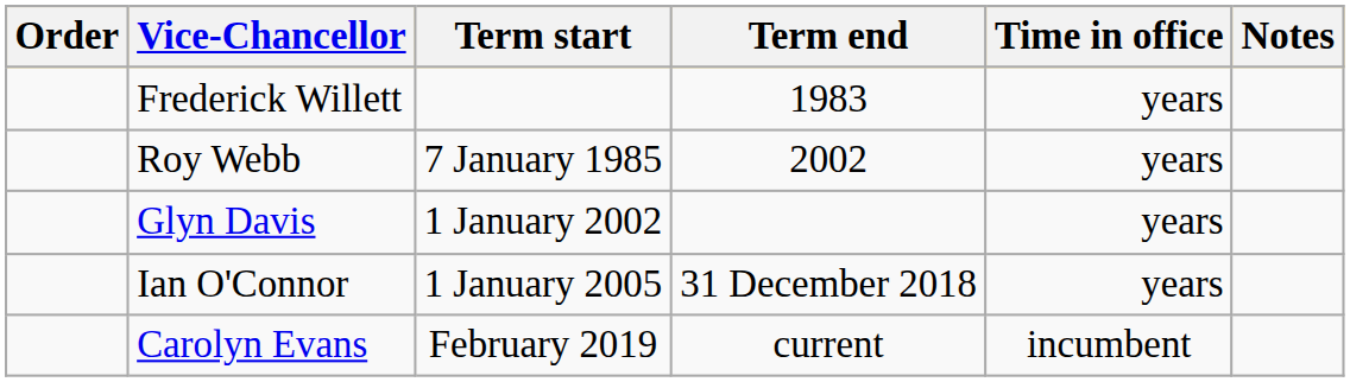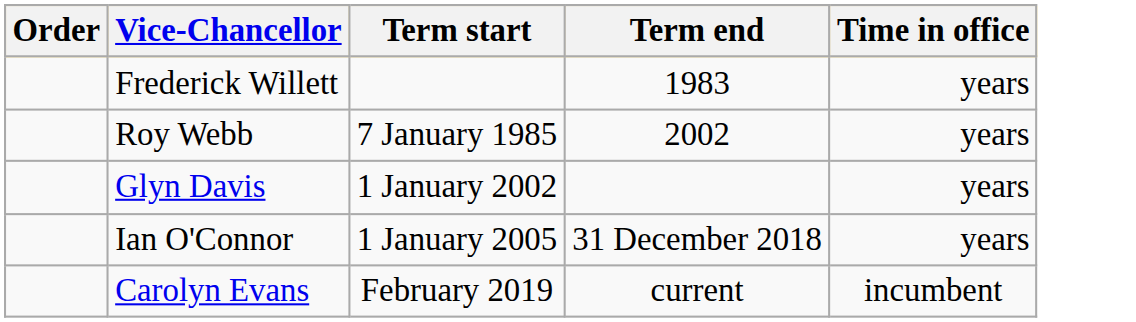- column: Notes
